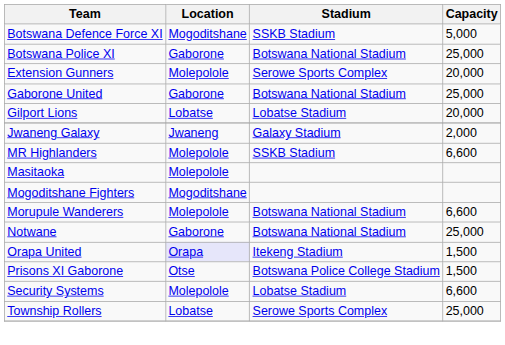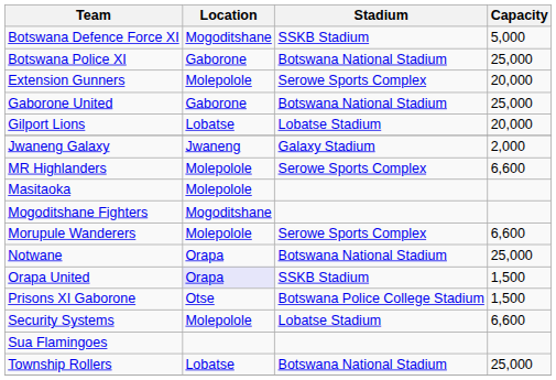MR Highlanders | Stadium: SSKB Stadium -> Serowe Sports Complex
Morupule Wanderers | Stadium: Botswana National Stadium -> Serowe Sports Complex
Notwane | Location: Gaborone -> Orapa
Orapa United | Stadium: Itekeng Stadium -> SSKB Stadium
+ row: Sua Flamingoes
Township Rollers | Stadium: Serowe Sports Complex -> Botswana National Stadium
